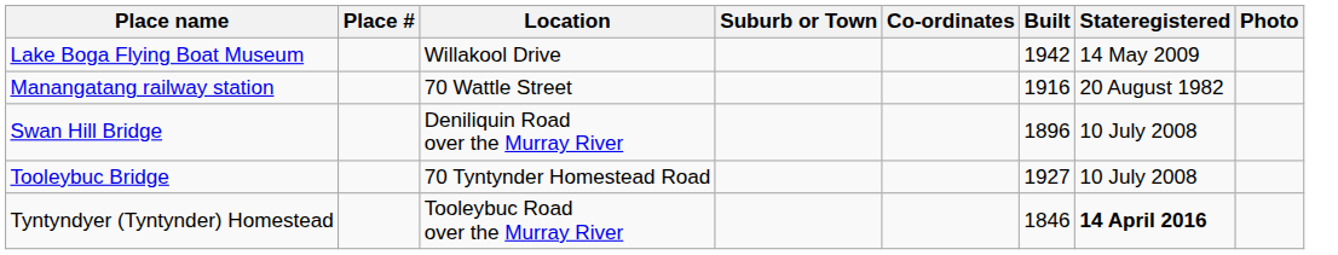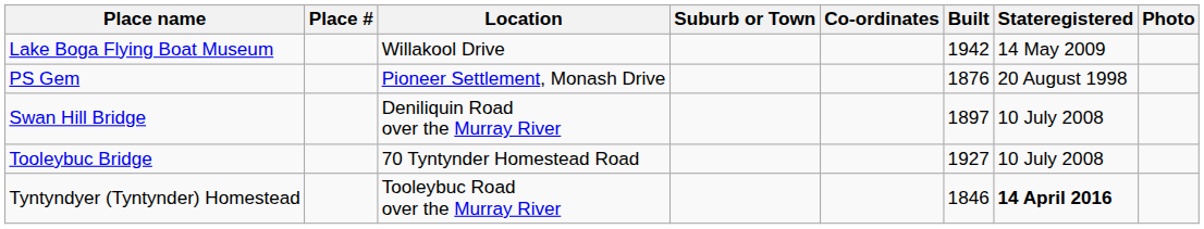- row: Manangatang railway station | 70 Wattle Street | 1916 | 20 August 1982
+ row: PS Gem | Pioneer Settlement, Monash Drive | 1876 | 20 August 1998
Swan Hill Bridge | Built: 1896 -> 1897
